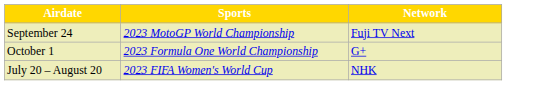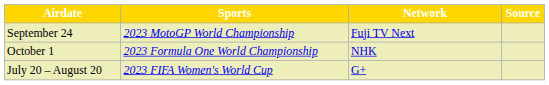+ column: Source
October 1 | Network: G+ -> NHK
July 20 – August 20 | Network: NHK -> G+
